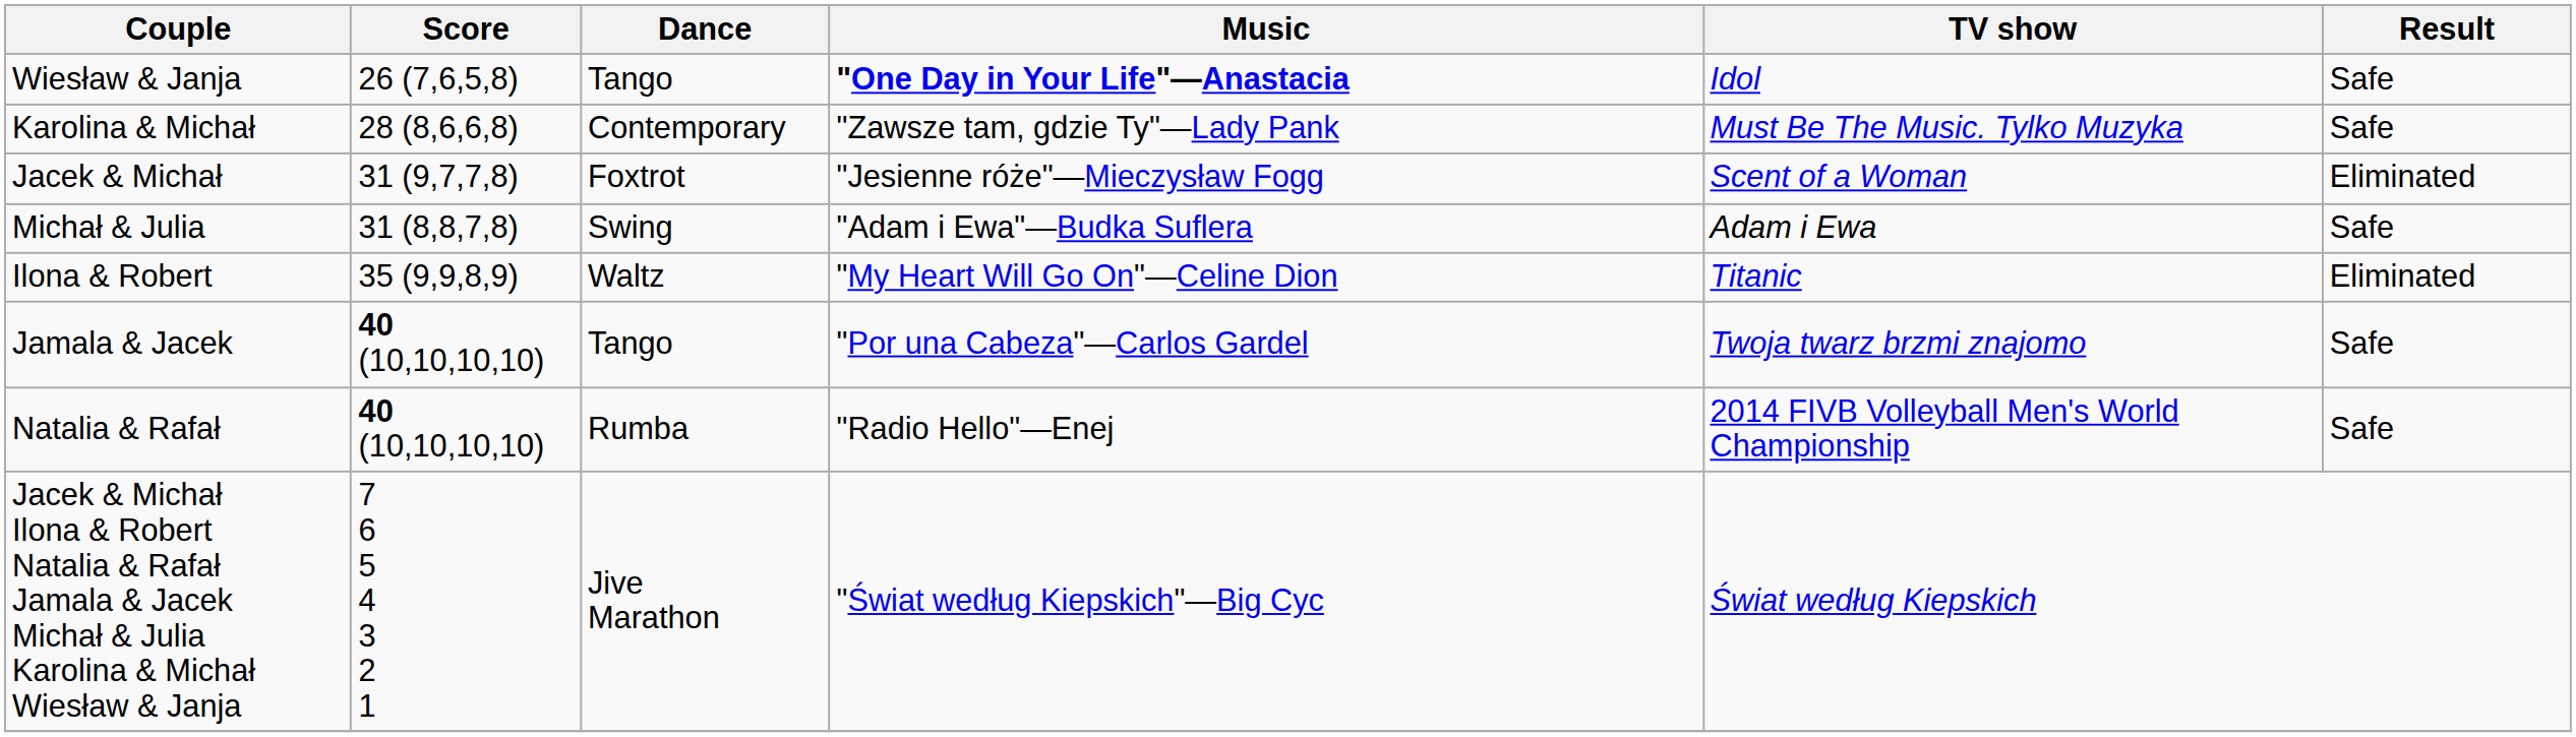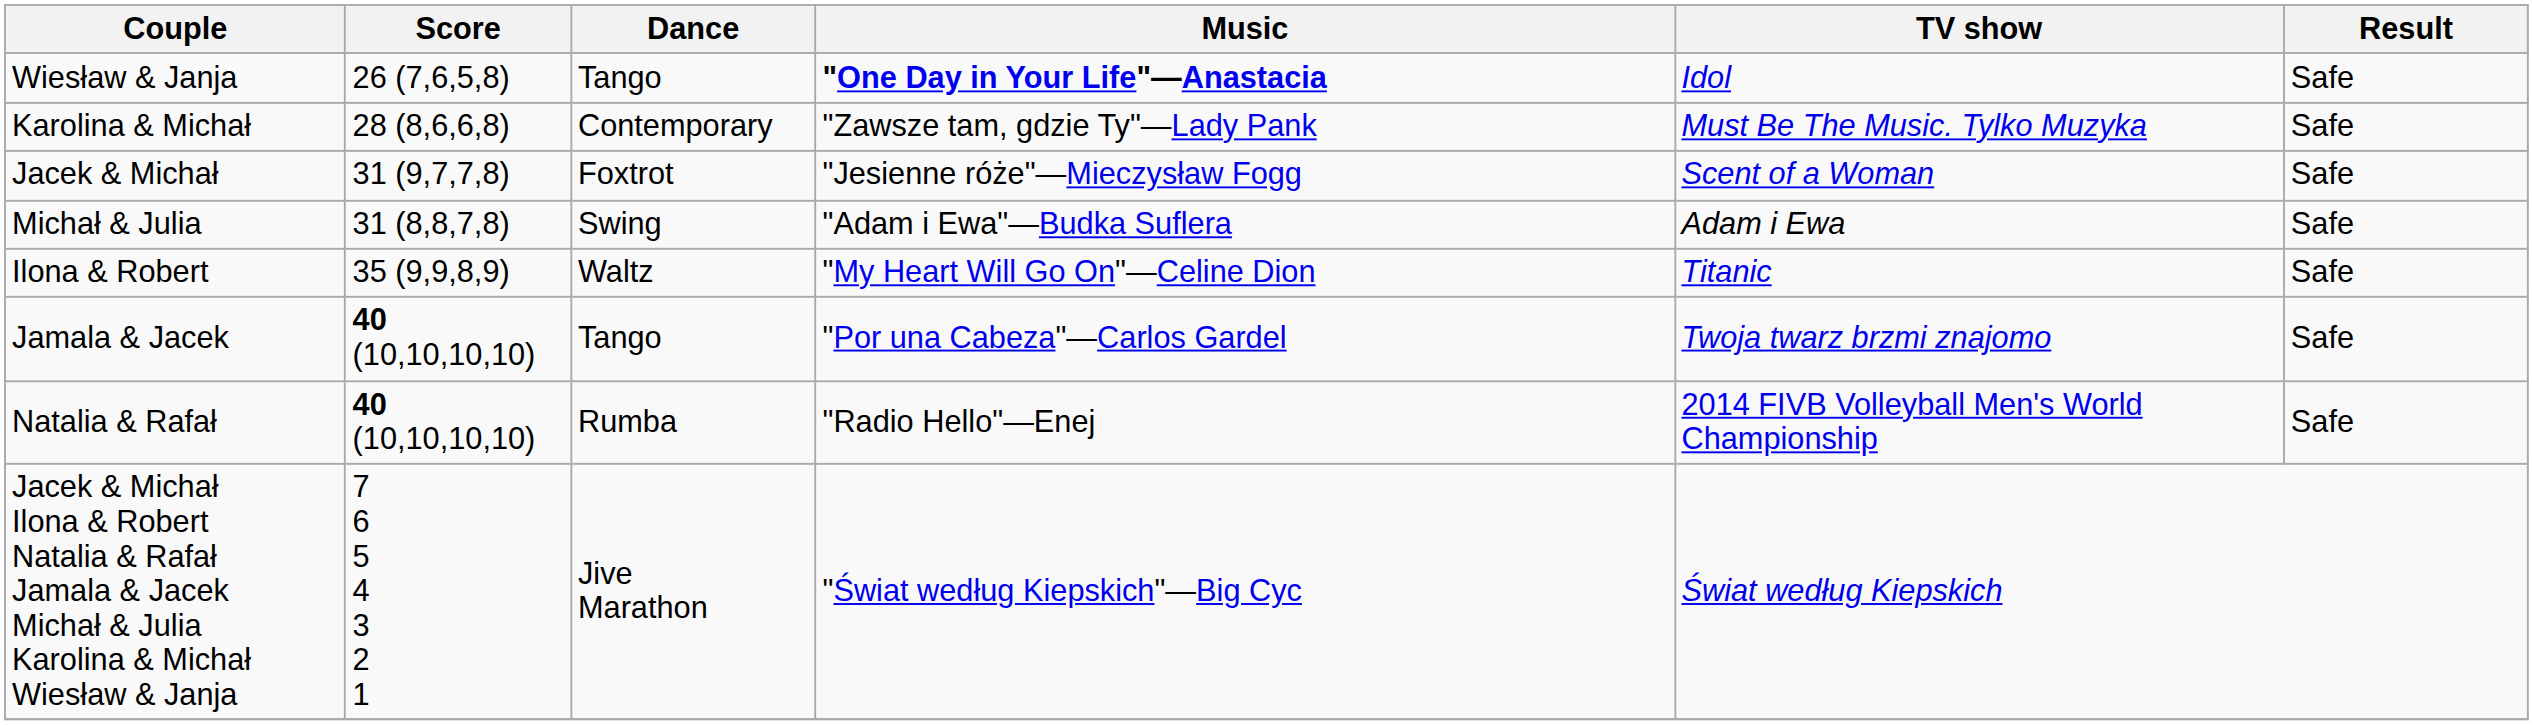Jacek & Michał | Result: Eliminated -> Safe
Ilona & Robert | Result: Eliminated -> Safe
